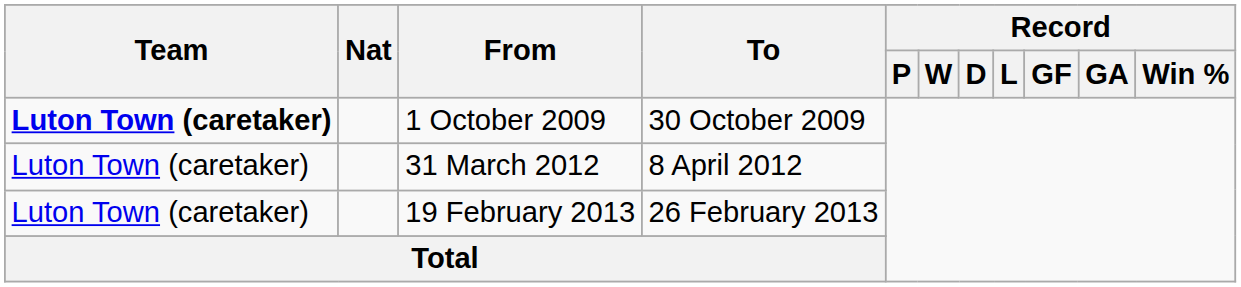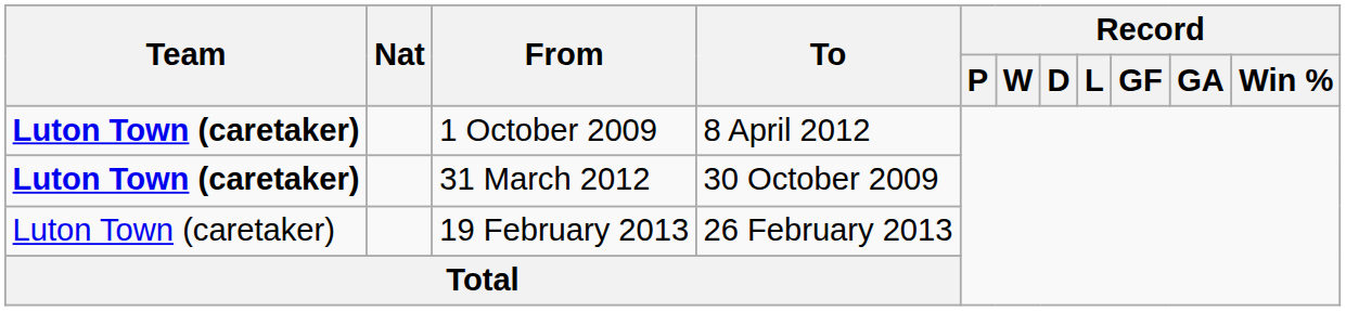1 October 2009 | To: 30 October 2009 -> 8 April 2012
31 March 2012 | Team: normal -> bold
31 March 2012 | To: 8 April 2012 -> 30 October 2009
